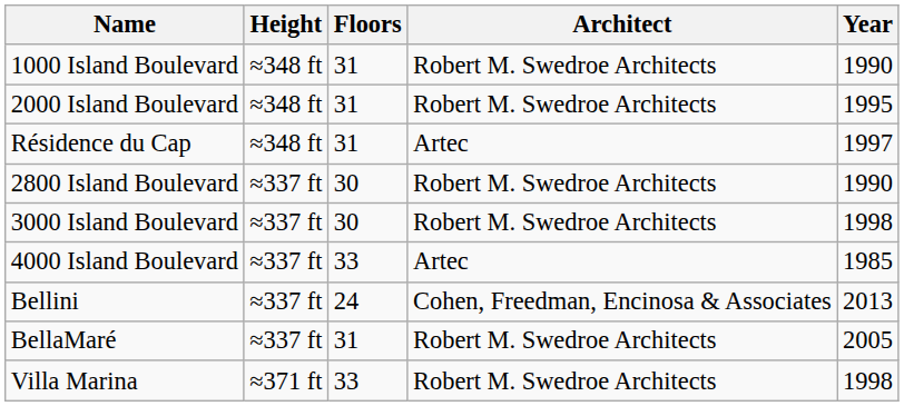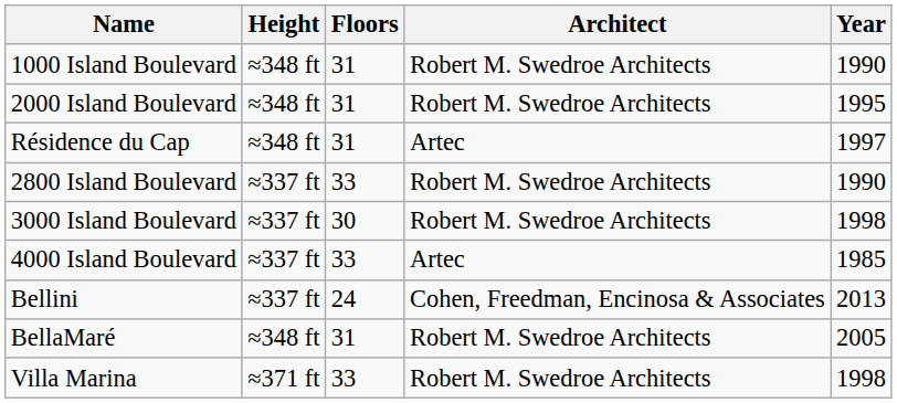2800 Island Boulevard | Floors: 30 -> 33
BellaMaré | Height: ≈337 ft -> ≈348 ft
